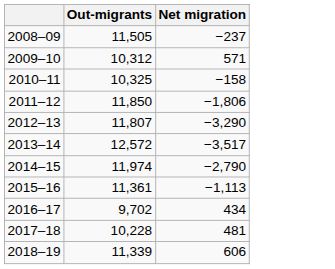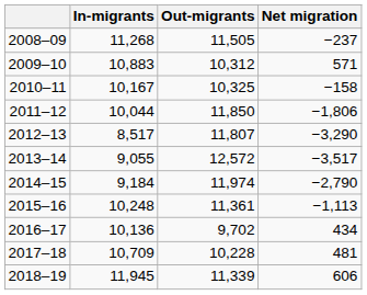+ column: In-migrants | 11,268 | 10,883 | 10,167 | 10,044 | 8,517 | 9,055 | 9,184 | 10,248 | 10,136 | 10,709 | 11,945
